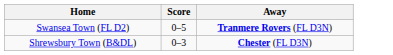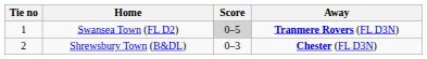+ column: Tie no | 1 | 2
Swansea Town (FL D2) | Score: no background -> lightgrey background
